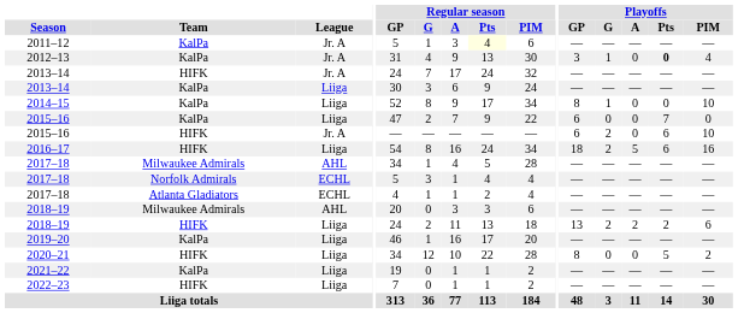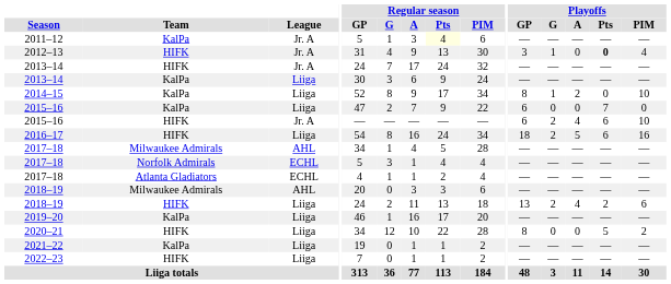2012–13 | Team: KalPa -> HIFK
2014–15 | Playoffs / A: 0 -> 2
2015–16 / Jr. A | Playoffs / A: 0 -> 4
2018–19 / Liiga | Playoffs / A: 2 -> 4
